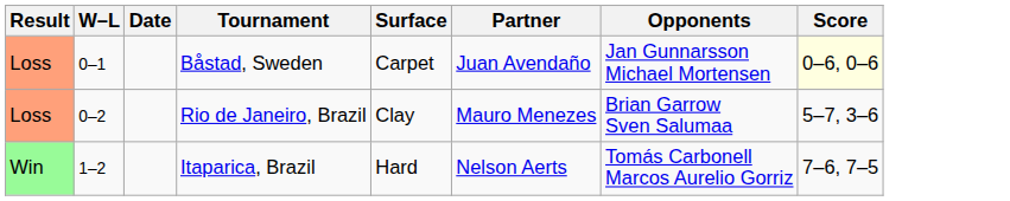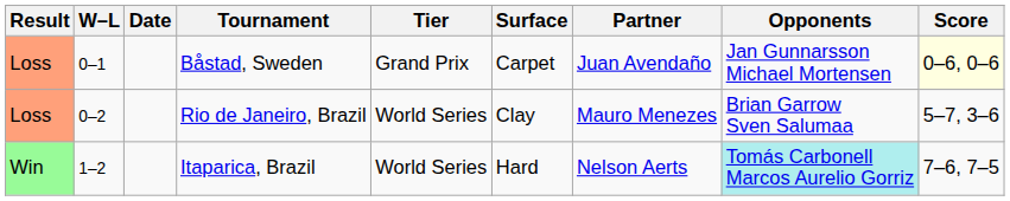+ column: Tier | Grand Prix | World Series | World Series
Itaparica, Brazil | Opponents: no background -> paleturquoise background
